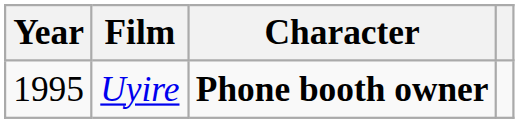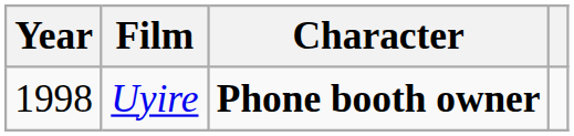Uyire | Year: 1995 -> 1998
